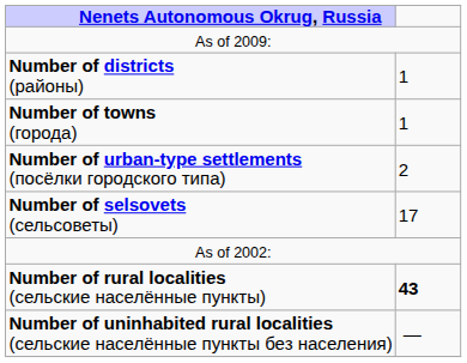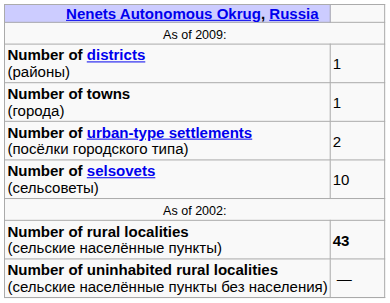Number of selsovets (сельсоветы) | column 2: 17 -> 10
